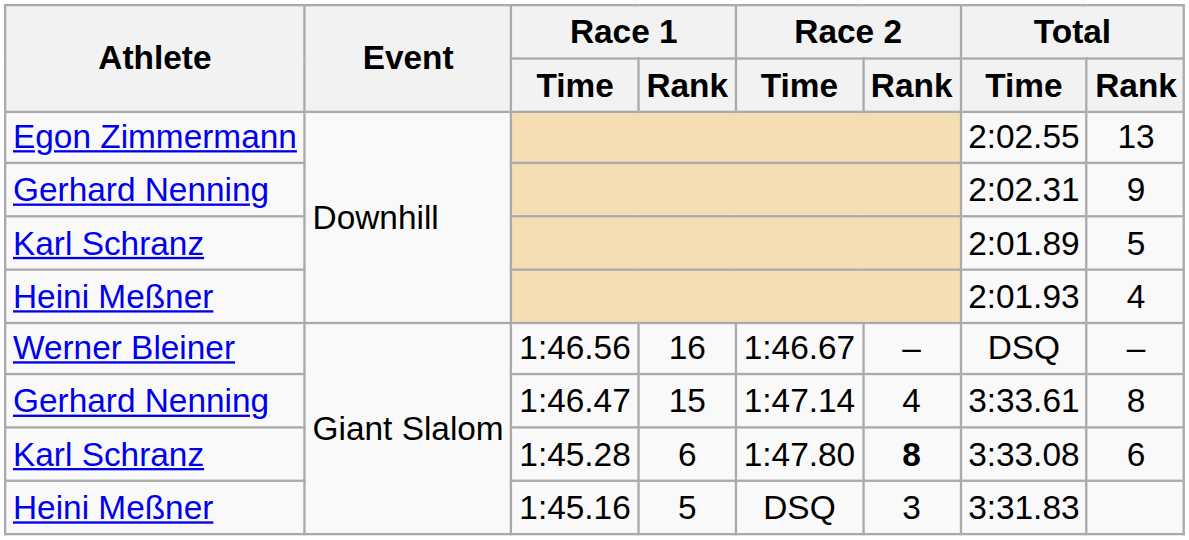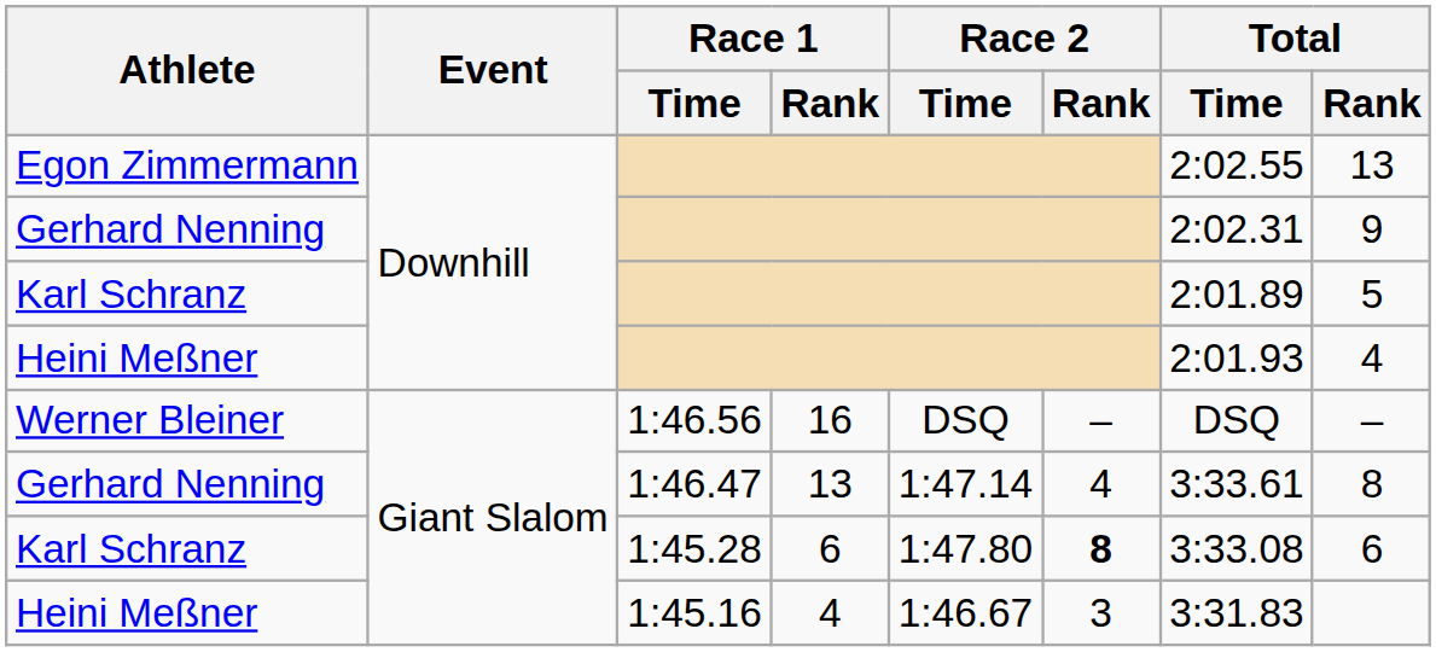Werner Bleiner | Race 2 / Time: 1:46.67 -> DSQ
Gerhard Nenning / 1:46.47 | Race 1 / Rank: 15 -> 13
Heini Meßner / 1:45.16 | Race 1 / Rank: 5 -> 4
Heini Meßner / 1:45.16 | Race 2 / Time: DSQ -> 1:46.67
